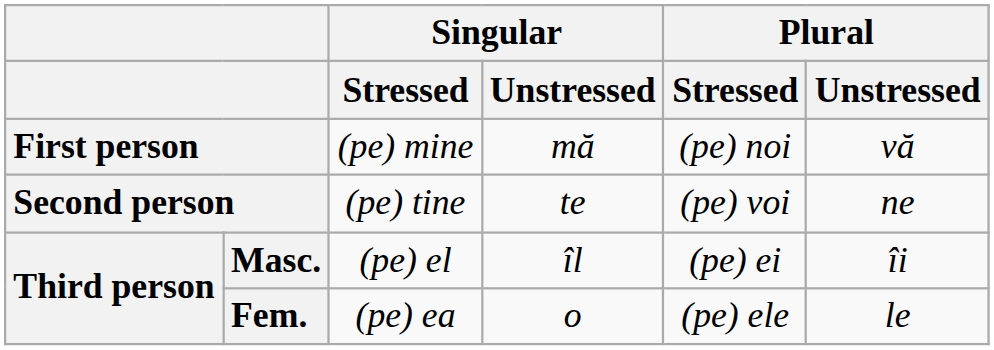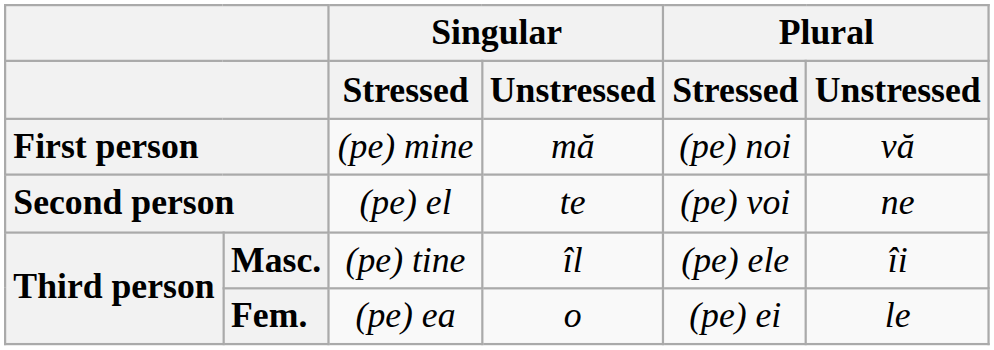Second person | Singular / Stressed: (pe) tine -> (pe) el
Masc. | Singular / Stressed: (pe) el -> (pe) tine
Masc. | Plural / Stressed: (pe) ei -> (pe) ele
Fem. | Plural / Stressed: (pe) ele -> (pe) ei
